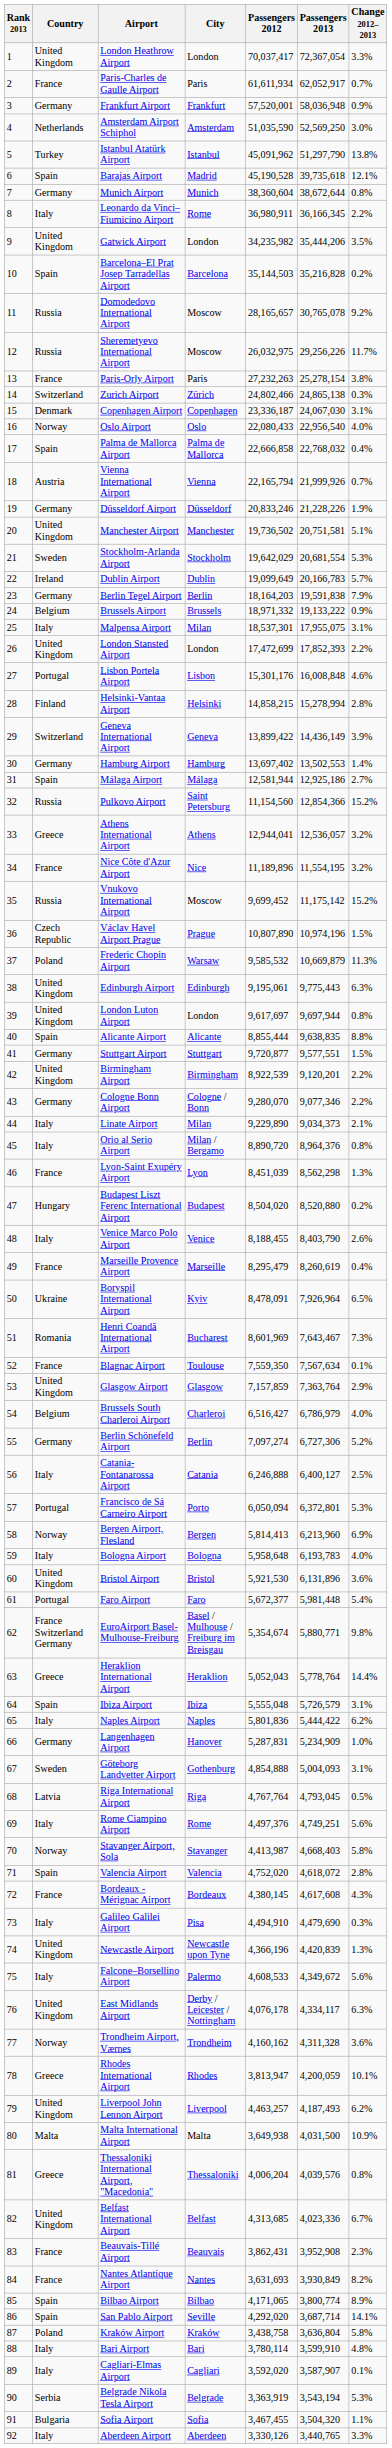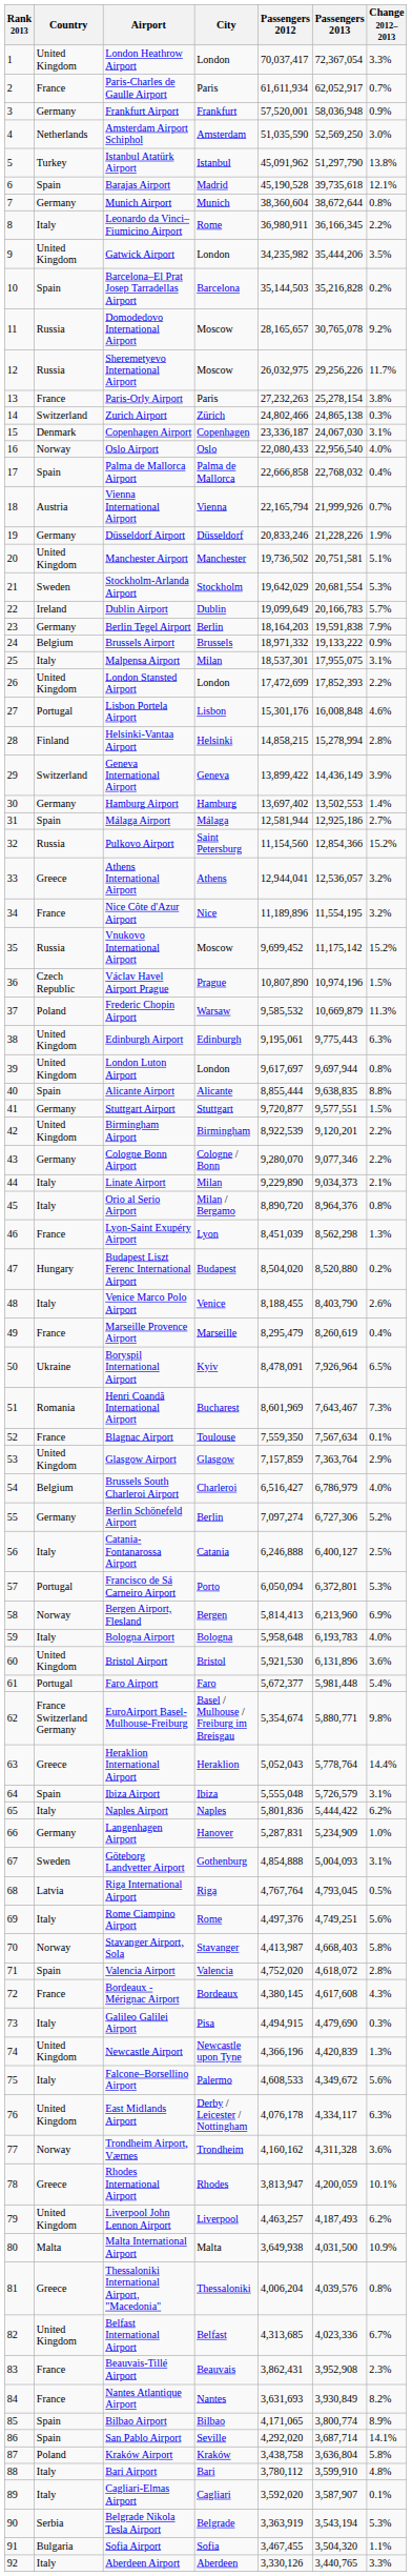Galileo Galilei Airport | Passengers 2012: 4,494,910 -> 4,494,915
Bari Airport | Passengers 2012: 3,780,114 -> 3,780,112
